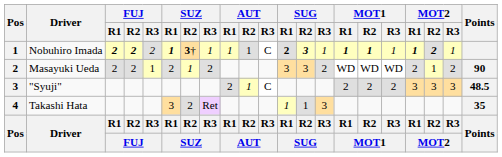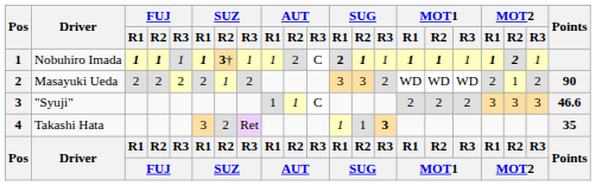Nobuhiro Imada | FUJ / R1: 2 -> 1
Nobuhiro Imada | FUJ / R2: 2 -> 1
Nobuhiro Imada | FUJ / R3: 2 -> 1
Nobuhiro Imada | AUT / R2: 1 -> 2
Nobuhiro Imada | SUG / R2: 3 -> 1
Masayuki Ueda | FUJ / R3: 1 -> 2
"Syuji" | AUT / R1: 2 -> 1
"Syuji" | Points: 48.5 -> 46.6
Takashi Hata | SUG / R3: normal -> bold
